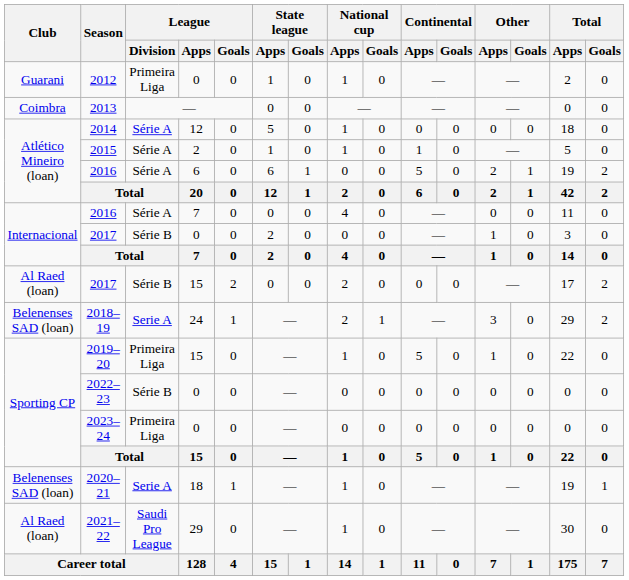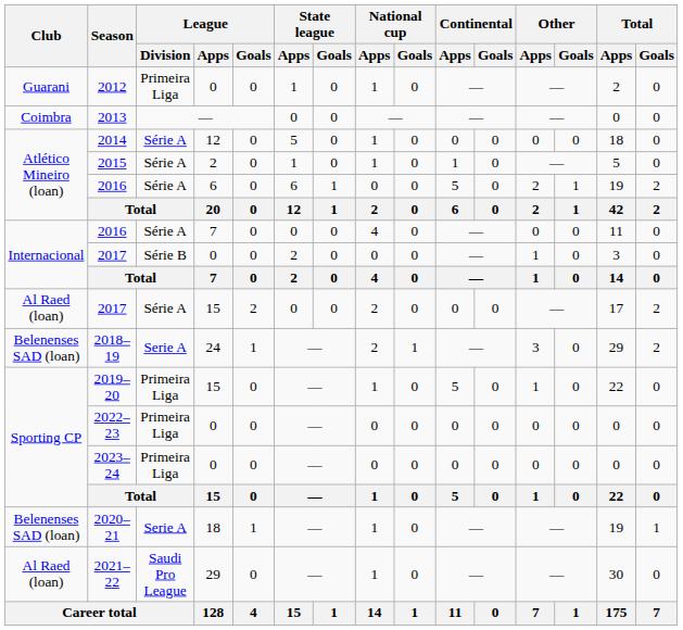2017 / 15 | League / Division: Série B -> Série A
2022–23 | League / Division: Série B -> Primeira Liga
